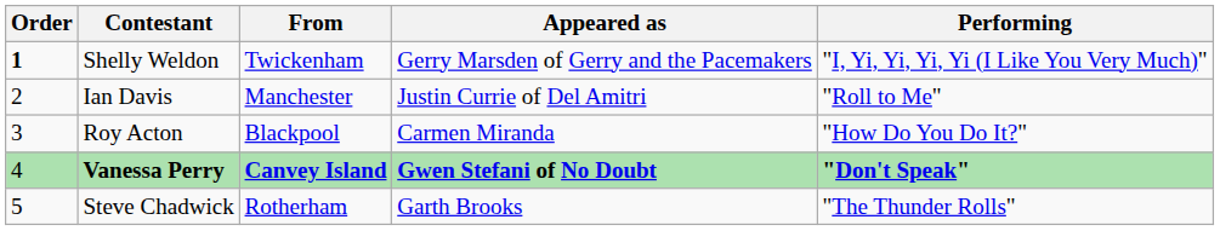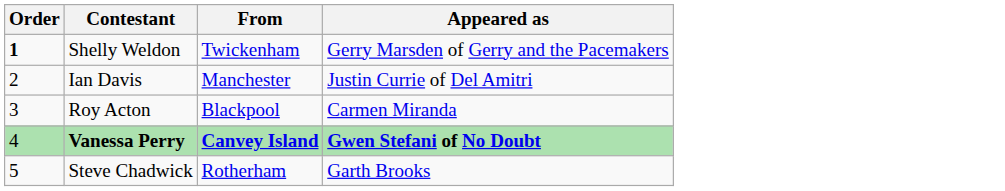- column: Performing | "I, Yi, Yi, Yi, Yi (I Like You Very Much)" | "Roll to Me" | "How Do You Do It?" | "Don't Speak" | "The Thunder Rolls"
